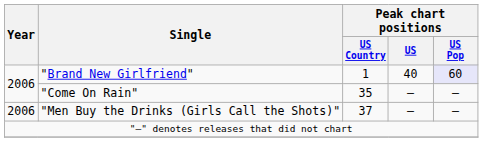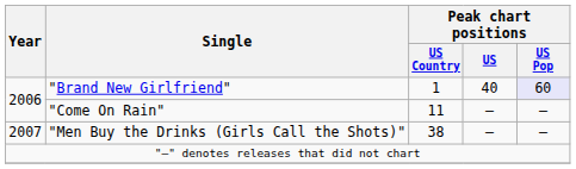"Come On Rain" | Peak chart positions / US Country: 35 -> 11
"Men Buy the Drinks (Girls Call the Shots)" | Year: 2006 -> 2007
"Men Buy the Drinks (Girls Call the Shots)" | Peak chart positions / US Country: 37 -> 38
